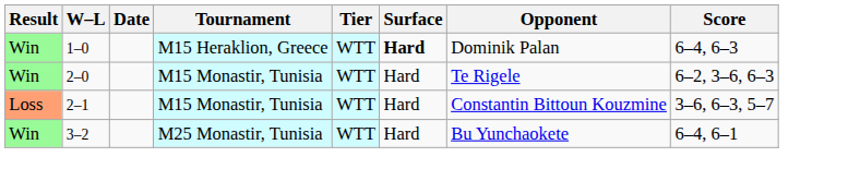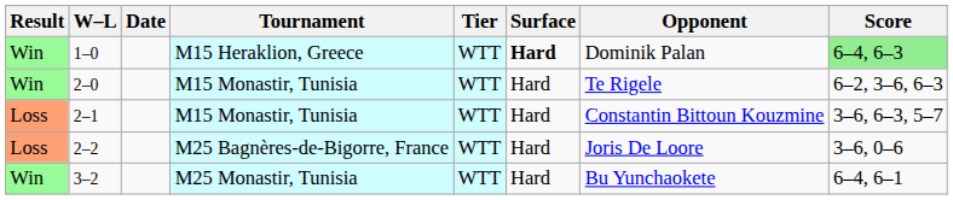1–0 | Score: no background -> lightgreen background
+ row: Loss | 2–2 | M25 Bagnères-de-Bigorre, France | WTT | Hard | Joris De Loore | 3–6, 0–6
